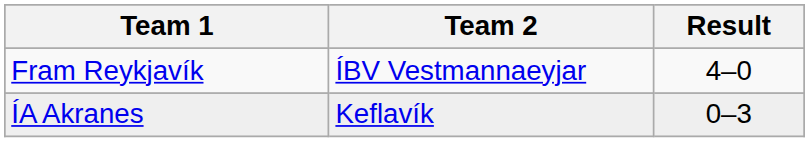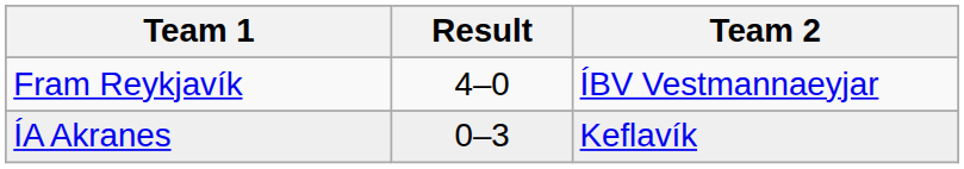columns swapped: Team 2 <-> Result
